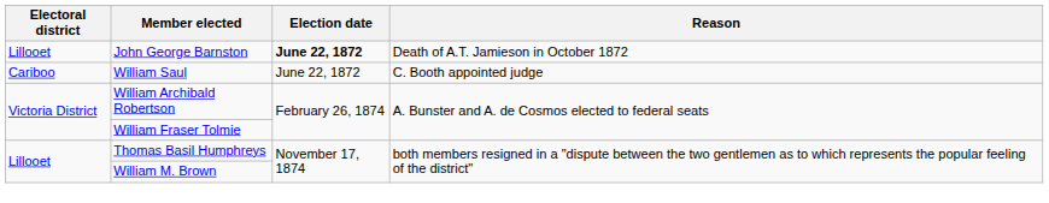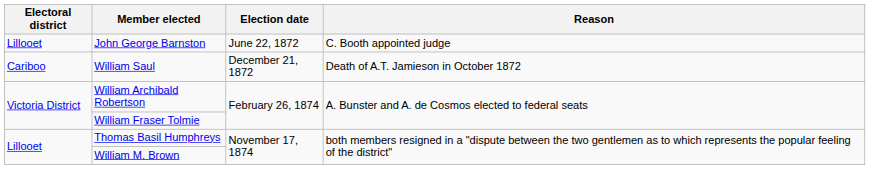John George Barnston | Election date: bold -> normal
John George Barnston | Reason: Death of A.T. Jamieson in October 1872 -> C. Booth appointed judge
William Saul | Election date: June 22, 1872 -> December 21, 1872
William Saul | Reason: C. Booth appointed judge -> Death of A.T. Jamieson in October 1872
